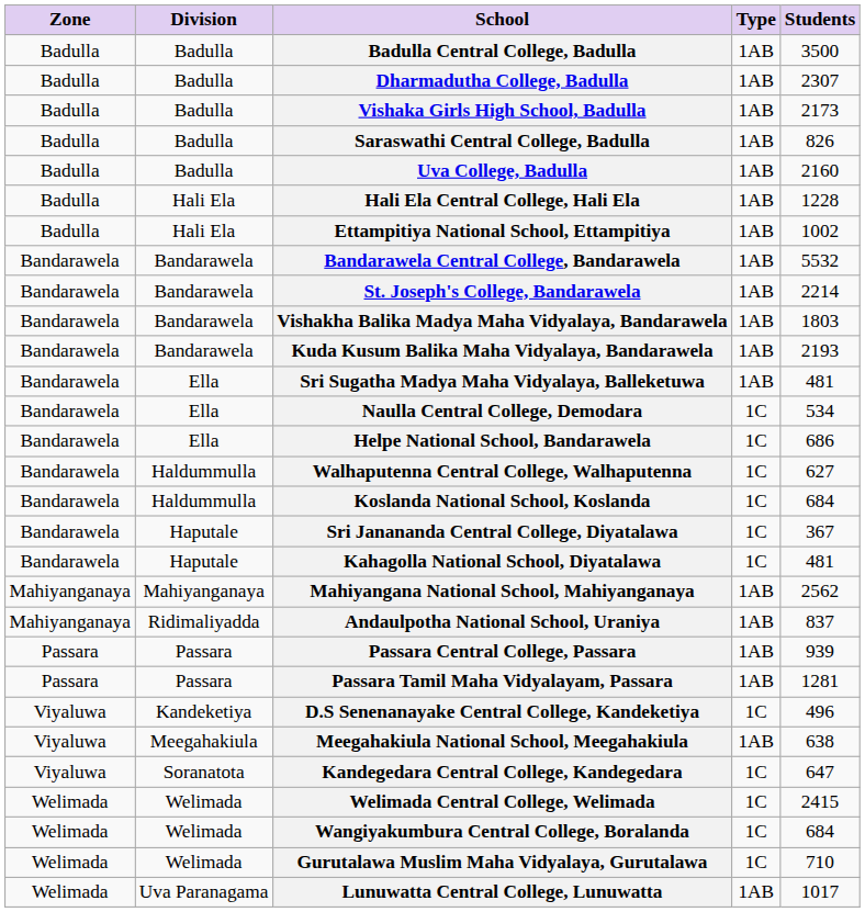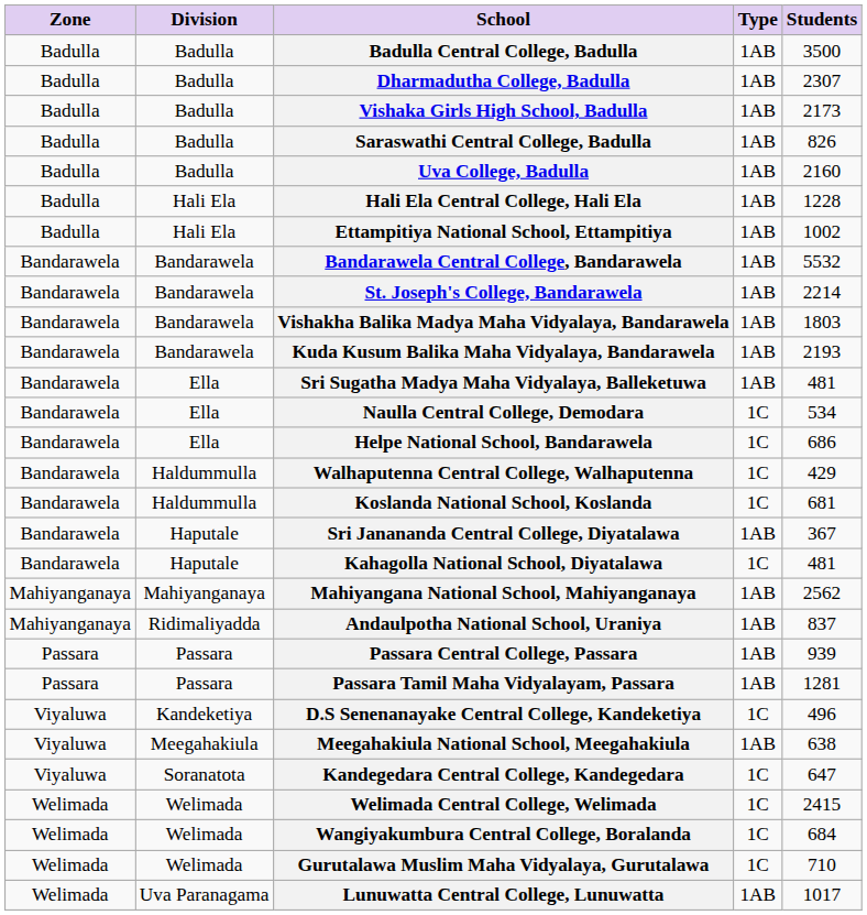Walhaputenna Central College, Walhaputenna | Students: 627 -> 429
Koslanda National School, Koslanda | Students: 684 -> 681
Sri Janananda Central College, Diyatalawa | Type: 1C -> 1AB
